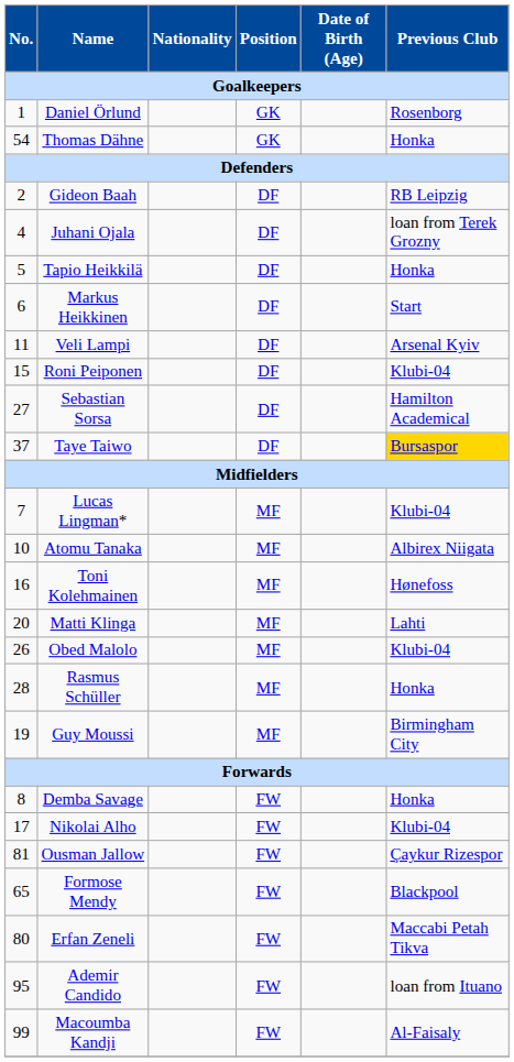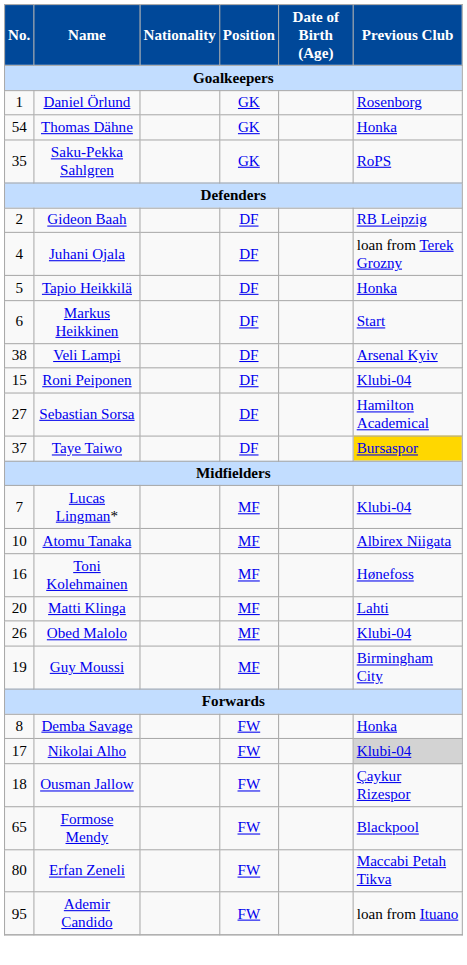+ row: 35 | Saku-Pekka Sahlgren | GK | RoPS
Veli Lampi | No.: 11 -> 38
- row: 28 | Rasmus Schüller | MF | Honka
Nikolai Alho | Previous Club: no background -> lightgrey background
Ousman Jallow | No.: 81 -> 18
- row: 99 | Macoumba Kandji | FW | Al-Faisaly
